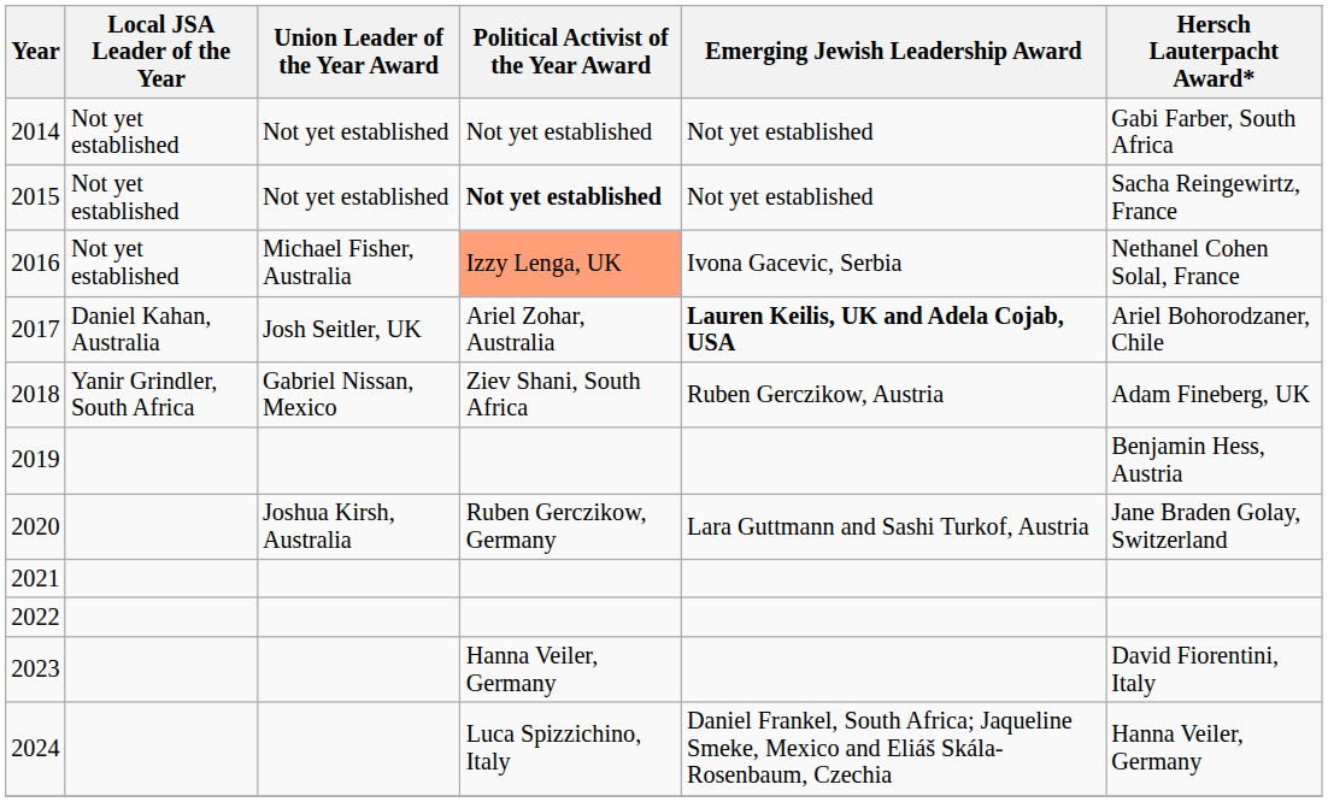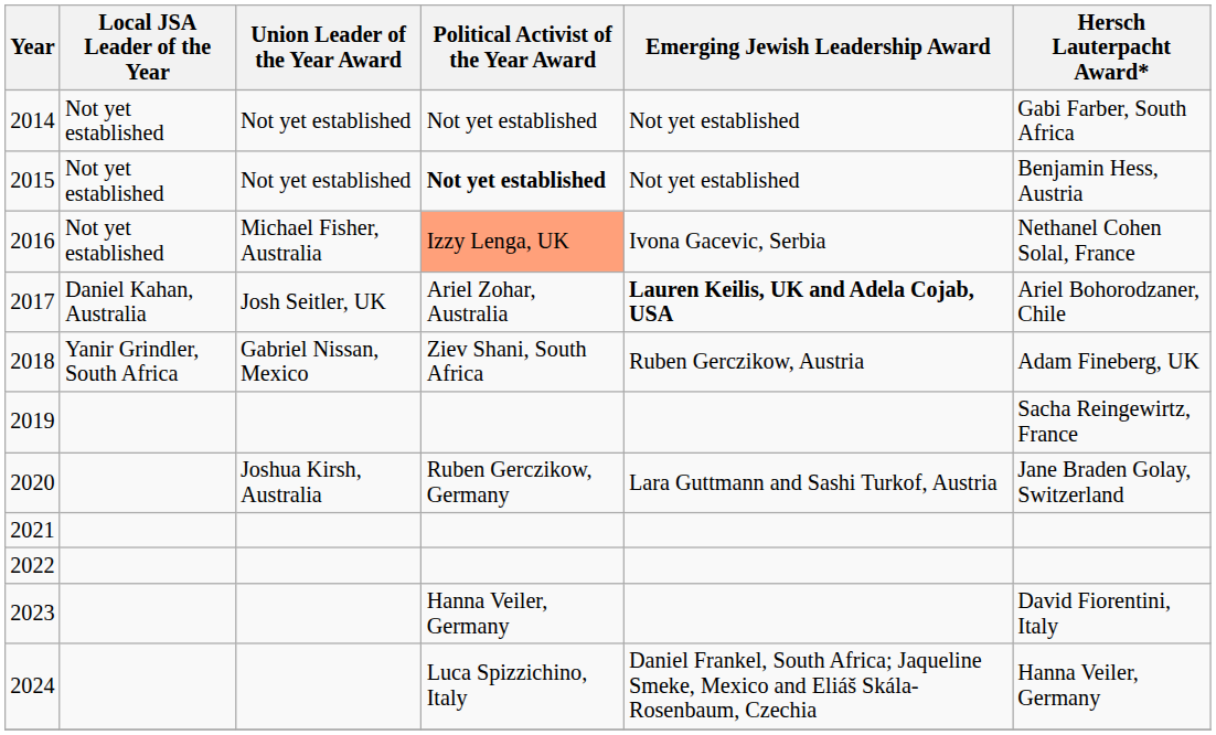2015 | Hersch Lauterpacht Award*: Sacha Reingewirtz, France -> Benjamin Hess, Austria
2019 | Hersch Lauterpacht Award*: Benjamin Hess, Austria -> Sacha Reingewirtz, France
